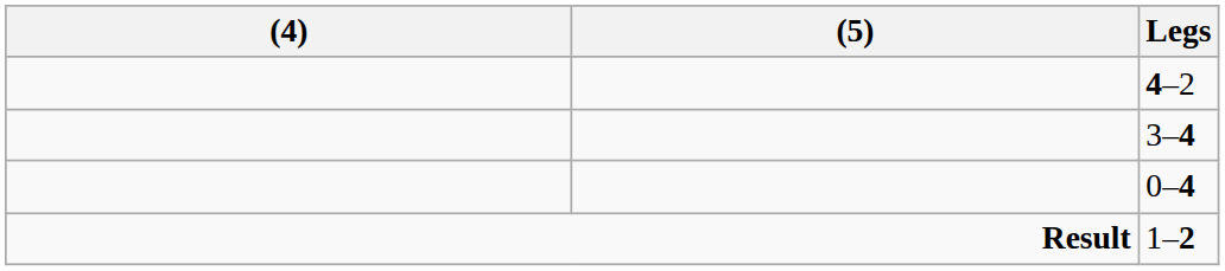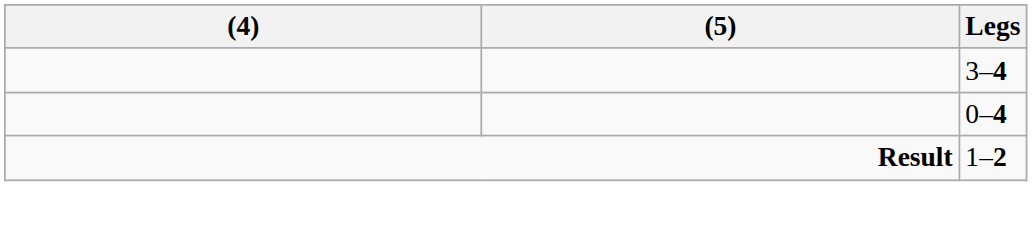- row: 4–2
